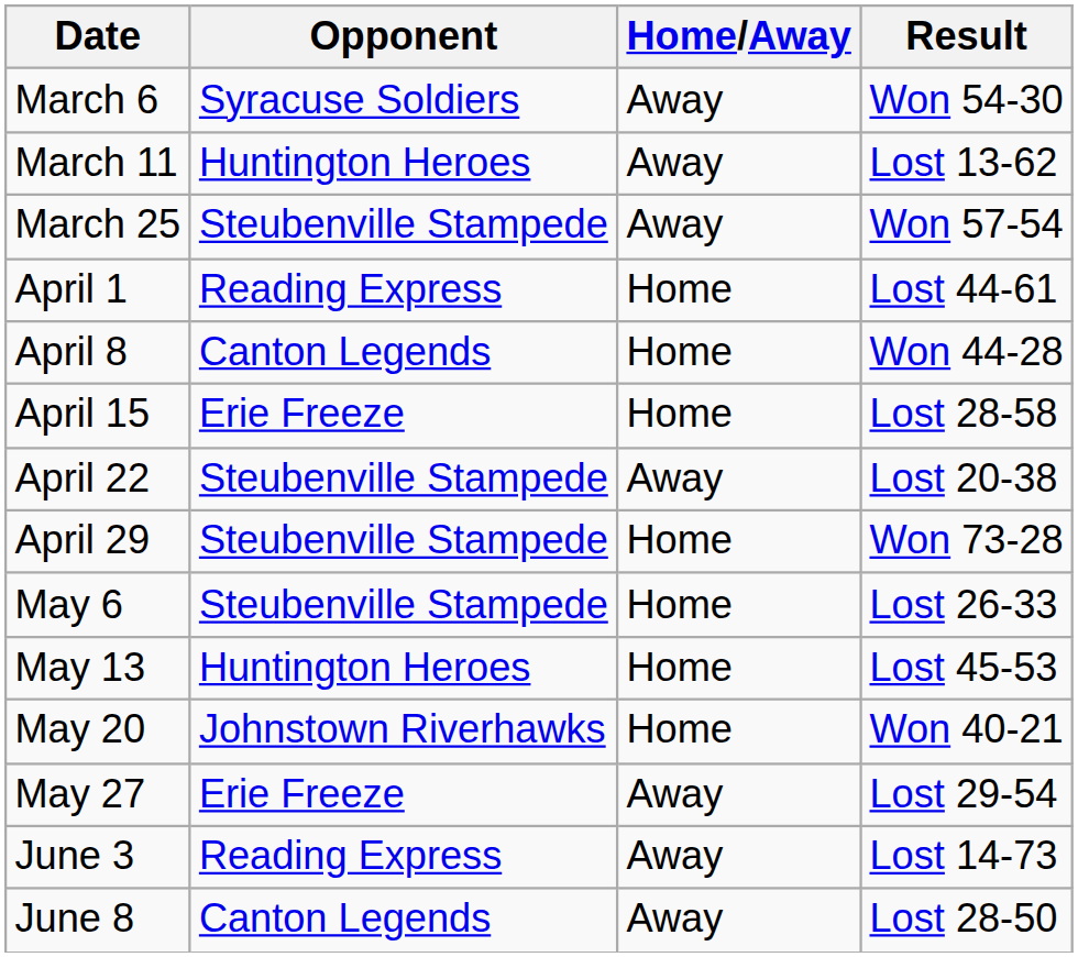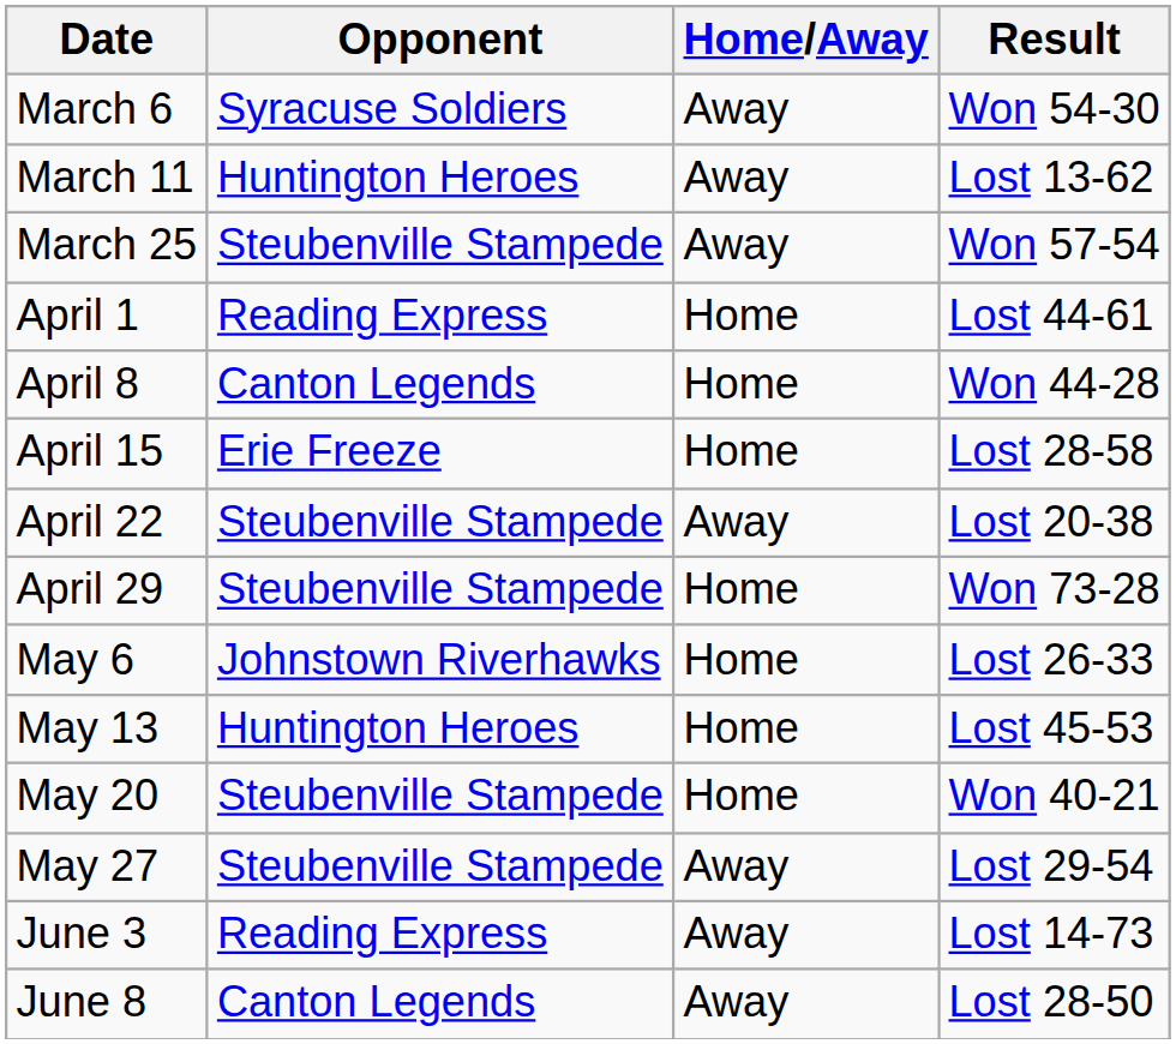May 6 | Opponent: Steubenville Stampede -> Johnstown Riverhawks
May 20 | Opponent: Johnstown Riverhawks -> Steubenville Stampede
May 27 | Opponent: Erie Freeze -> Steubenville Stampede
